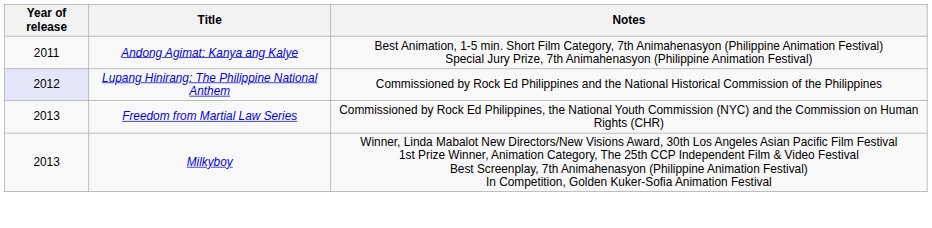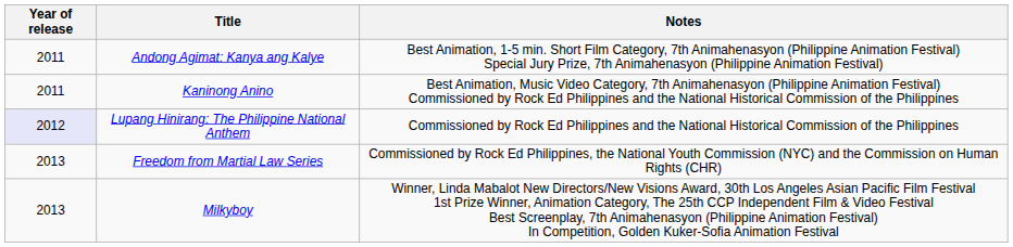+ row: 2011 | Kaninong Anino | Best Animation, Music Video Category, 7th Animahenasyon (Philippine Animation Festival) Commissioned by Rock Ed Philippines and the National Historical Commission of the Philippines
